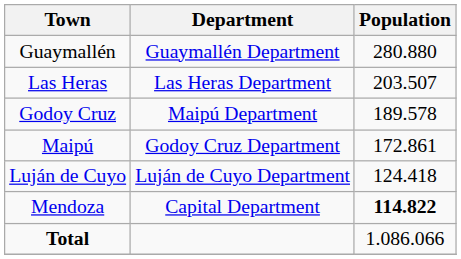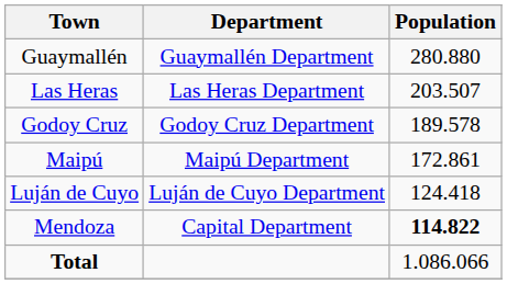Godoy Cruz | Department: Maipú Department -> Godoy Cruz Department
Maipú | Department: Godoy Cruz Department -> Maipú Department
